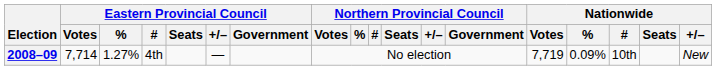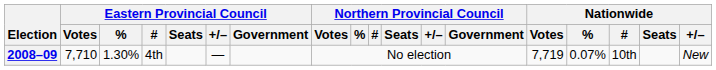2008–09 | Eastern Provincial Council / Votes: 7,714 -> 7,710
2008–09 | Eastern Provincial Council / %: 1.27% -> 1.30%
2008–09 | Nationwide / %: 0.09% -> 0.07%
